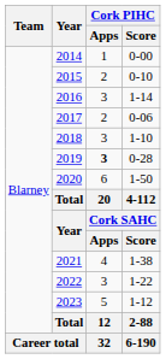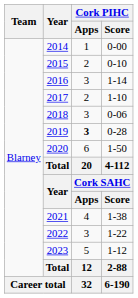2017 | Cork PIHC / Score: 0-06 -> 1-10
2018 | Cork PIHC / Score: 1-10 -> 0-06
